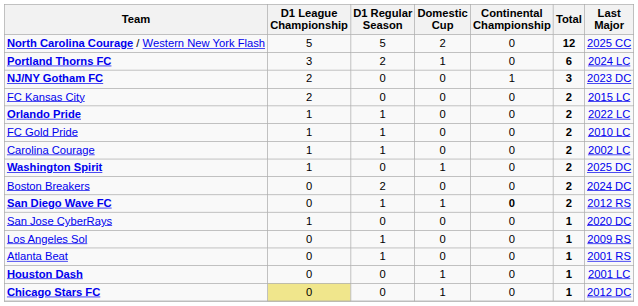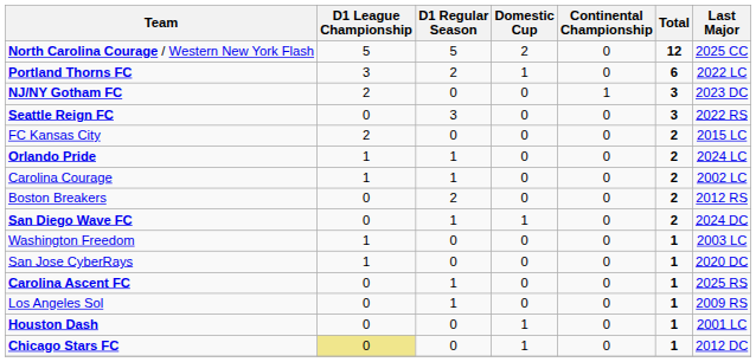Portland Thorns FC | Last Major: 2024 LC -> 2022 LC
+ row: Seattle Reign FC | 0 | 3 | 0 | 0 | 3 | 2022 RS
Orlando Pride | Last Major: 2022 LC -> 2024 LC
- row: FC Gold Pride | 1 | 1 | 0 | 0 | 2 | 2010 LC
- row: Washington Spirit | 1 | 0 | 1 | 0 | 2 | 2025 DC
Boston Breakers | Last Major: 2024 DC -> 2012 RS
San Diego Wave FC | Continental Championship: bold -> normal
San Diego Wave FC | Last Major: 2012 RS -> 2024 DC
+ row: Washington Freedom | 1 | 0 | 0 | 0 | 1 | 2003 LC
+ row: Carolina Ascent FC | 0 | 1 | 0 | 0 | 1 | 2025 RS
- row: Atlanta Beat | 0 | 1 | 0 | 0 | 1 | 2001 RS
